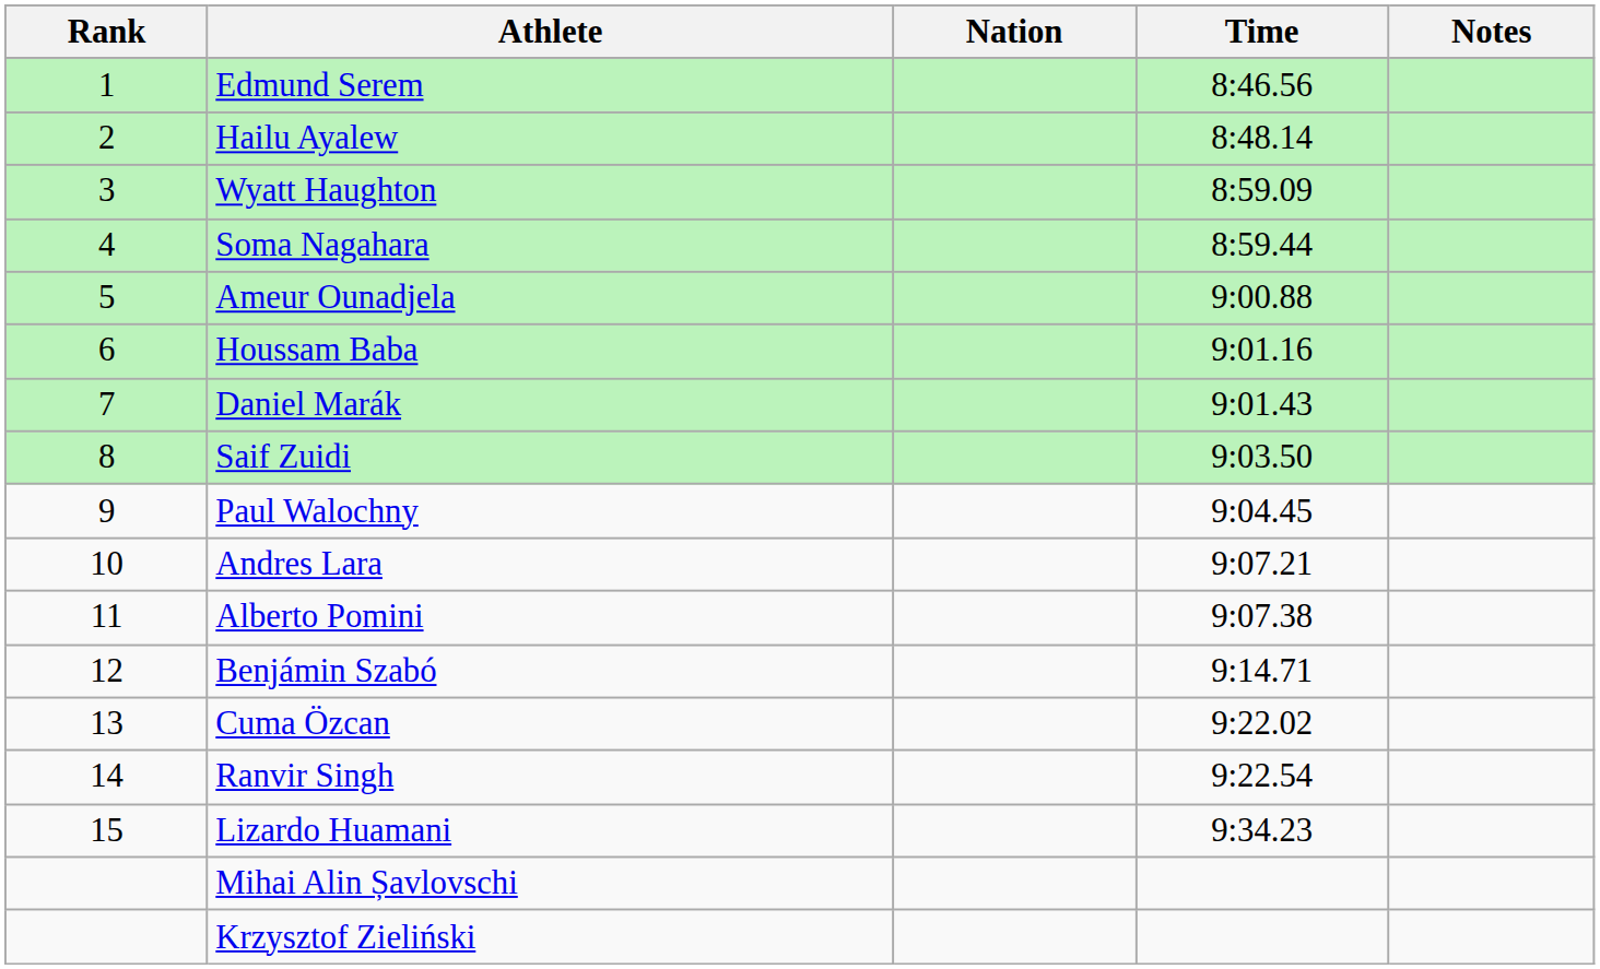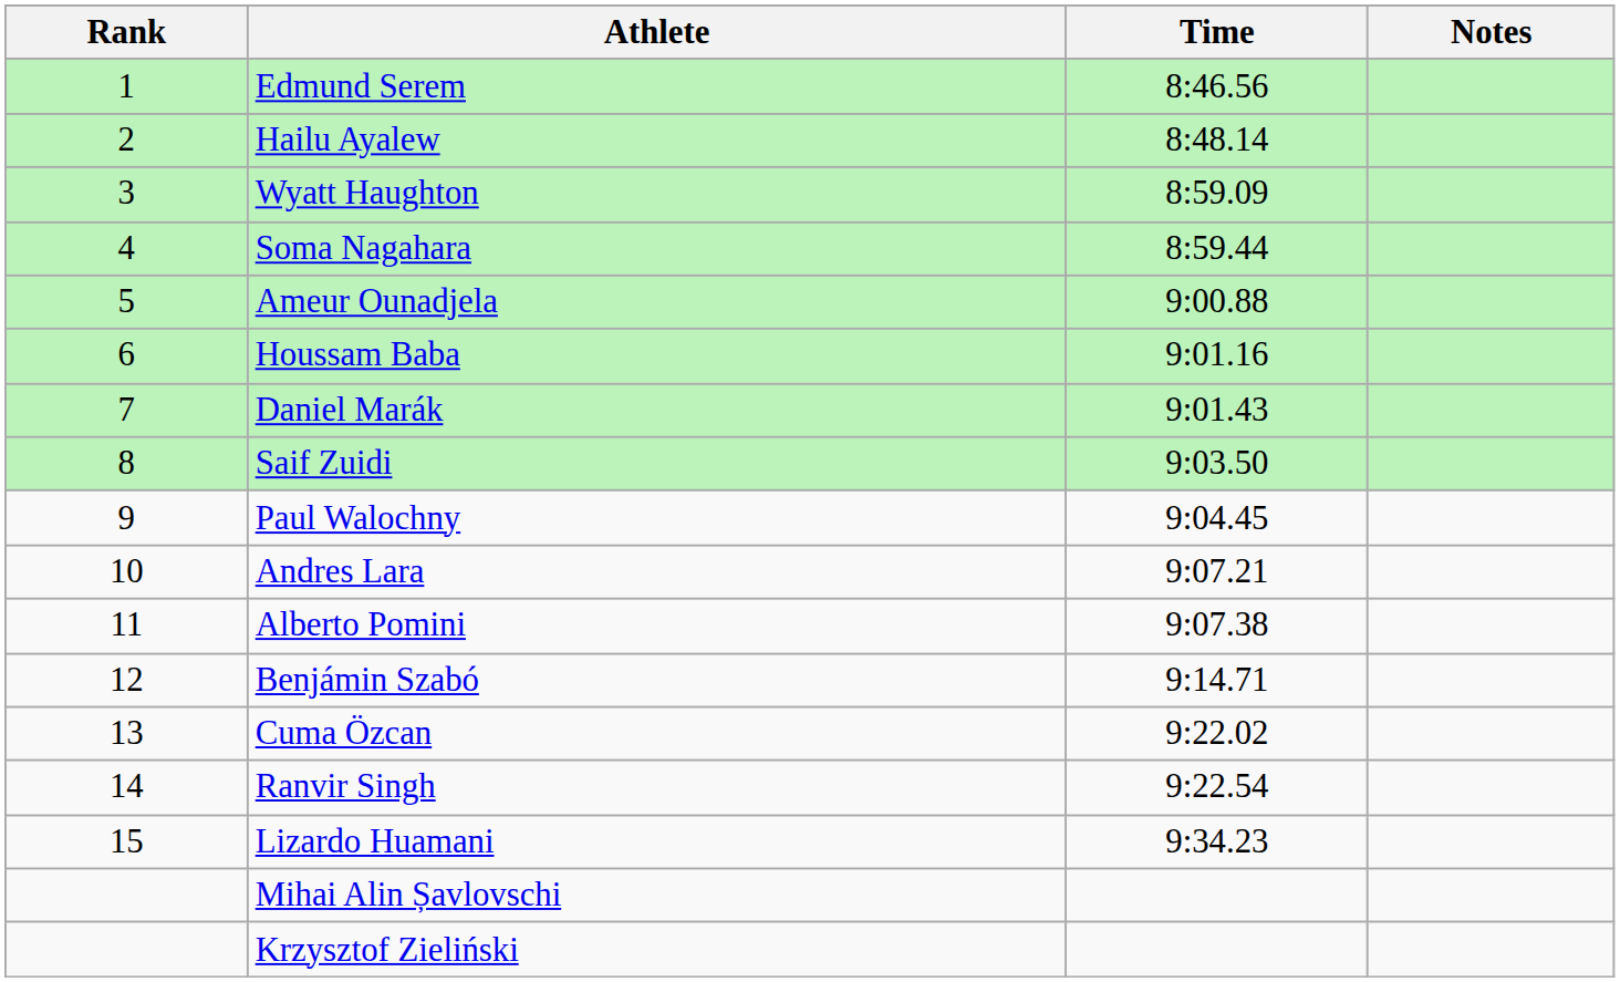- column: Nation
